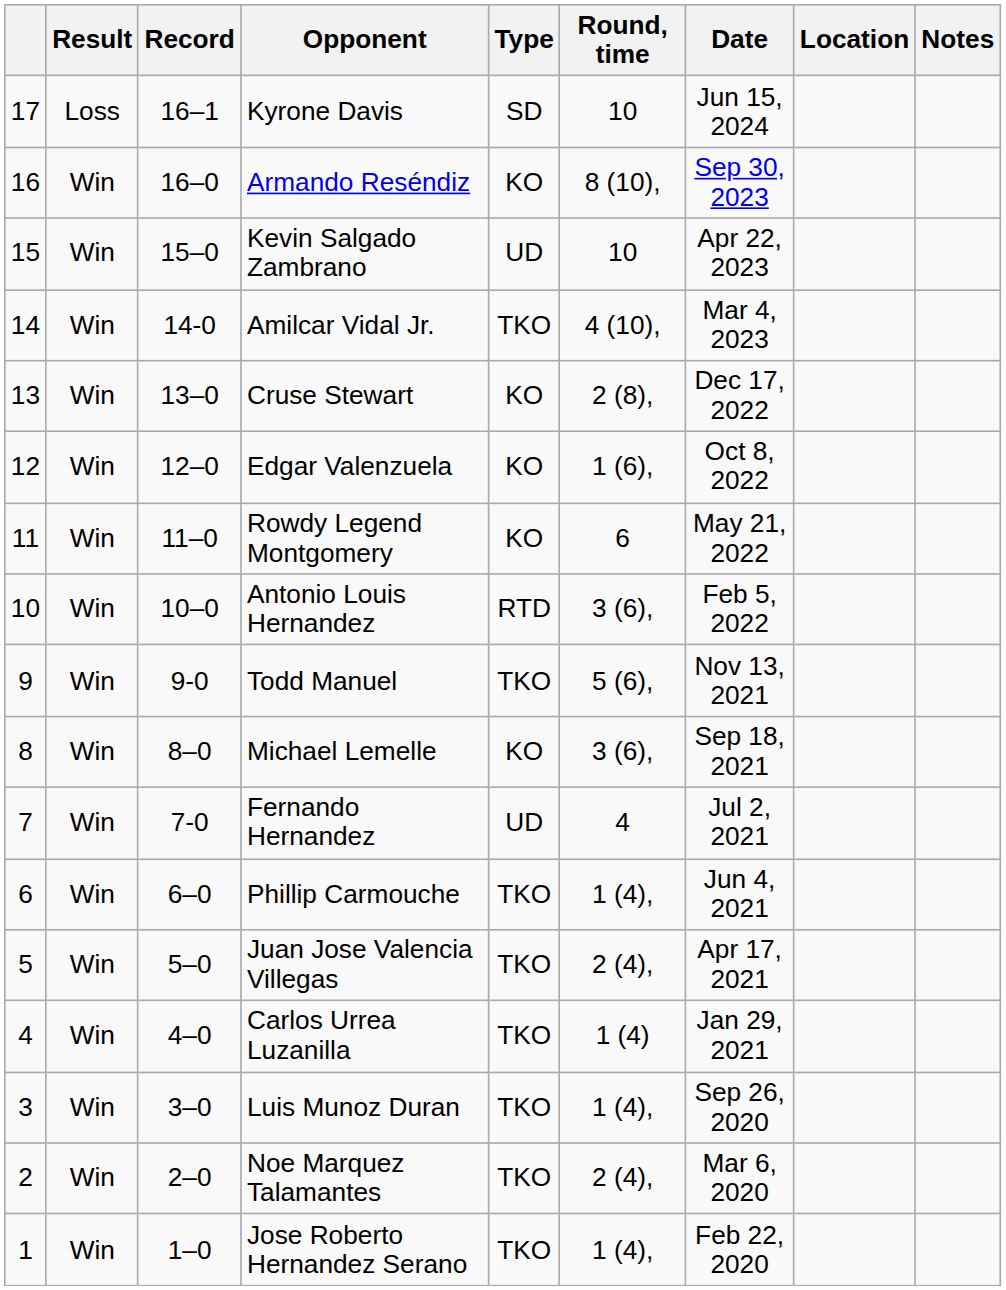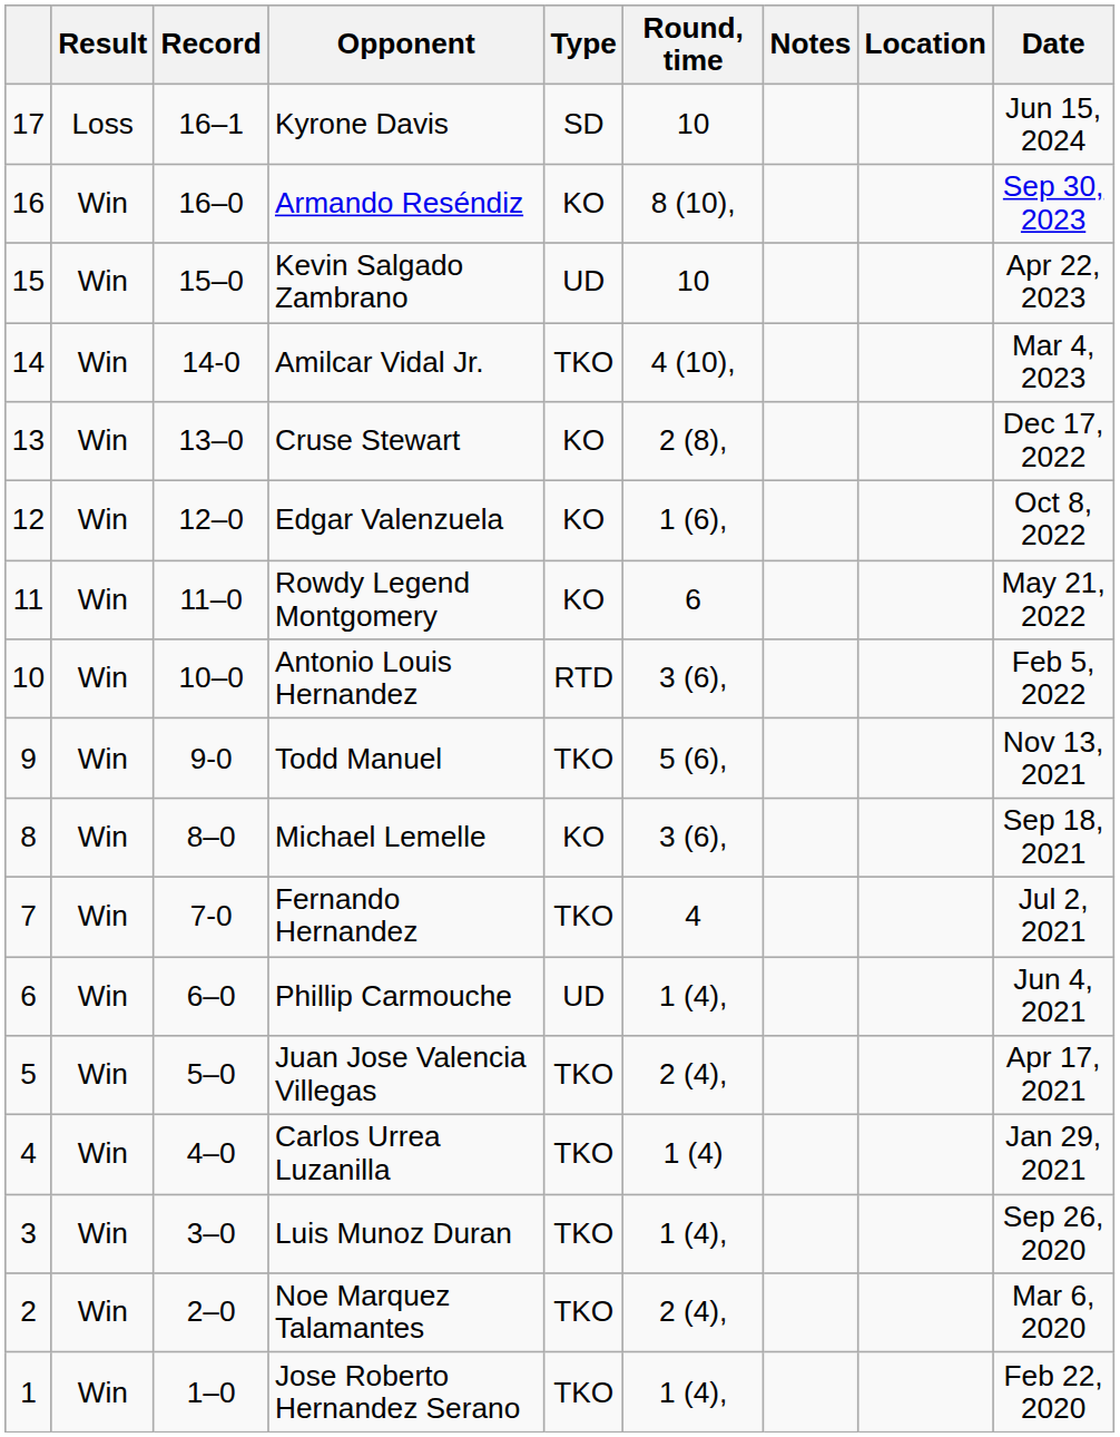columns swapped: Date <-> Notes
Fernando Hernandez | Type: UD -> TKO
Phillip Carmouche | Type: TKO -> UD
